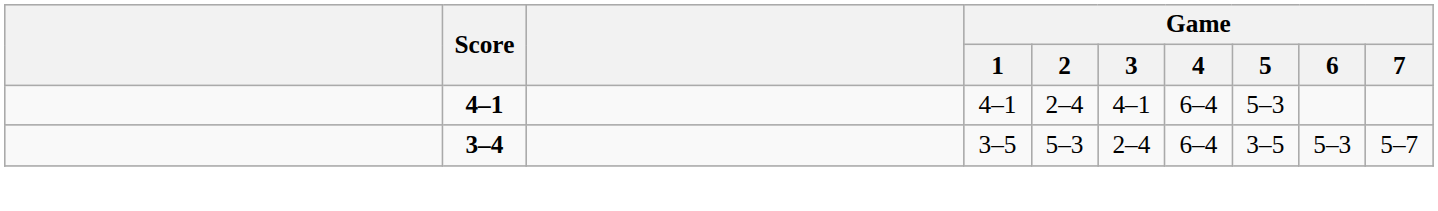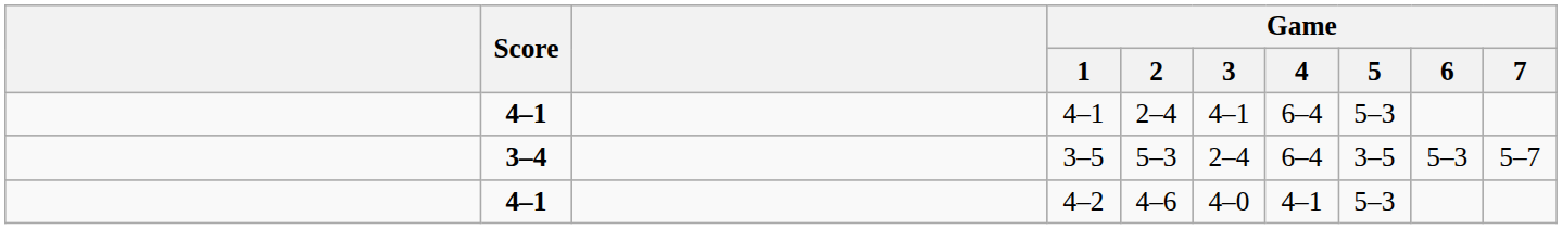+ row: 4–1 | 4–2 | 4–6 | 4–0 | 4–1 | 5–3
